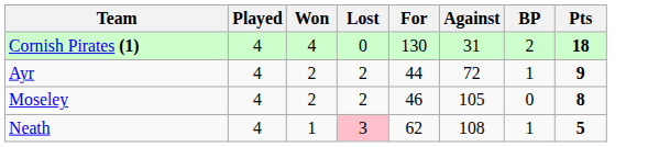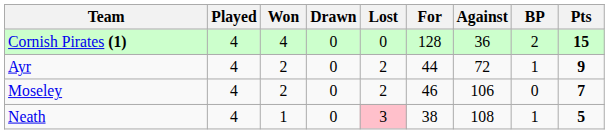+ column: Drawn | 0 | 0 | 0 | 0
Cornish Pirates (1) | For: 130 -> 128
Cornish Pirates (1) | Against: 31 -> 36
Cornish Pirates (1) | Pts: 18 -> 15
Moseley | Against: 105 -> 106
Moseley | Pts: 8 -> 7
Neath | For: 62 -> 38
